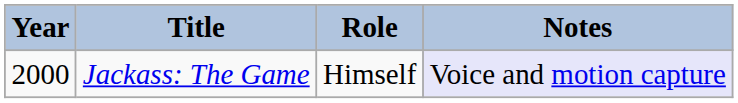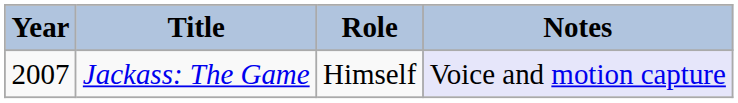Jackass: The Game | Year: 2000 -> 2007
